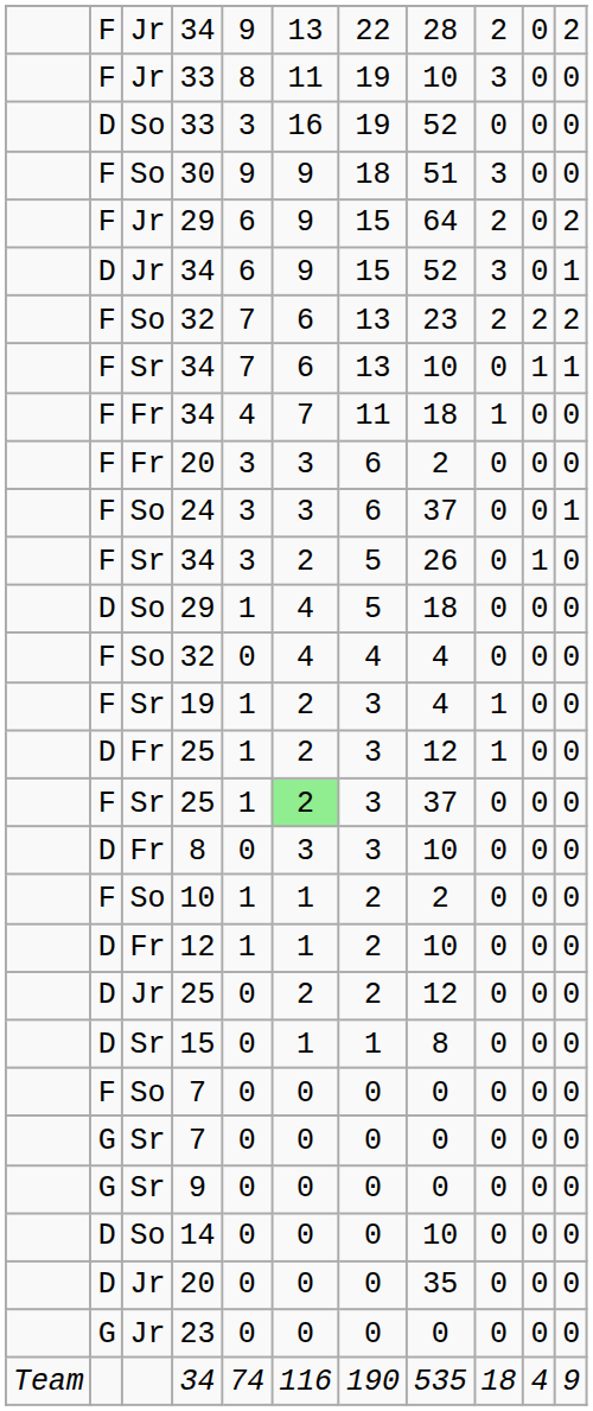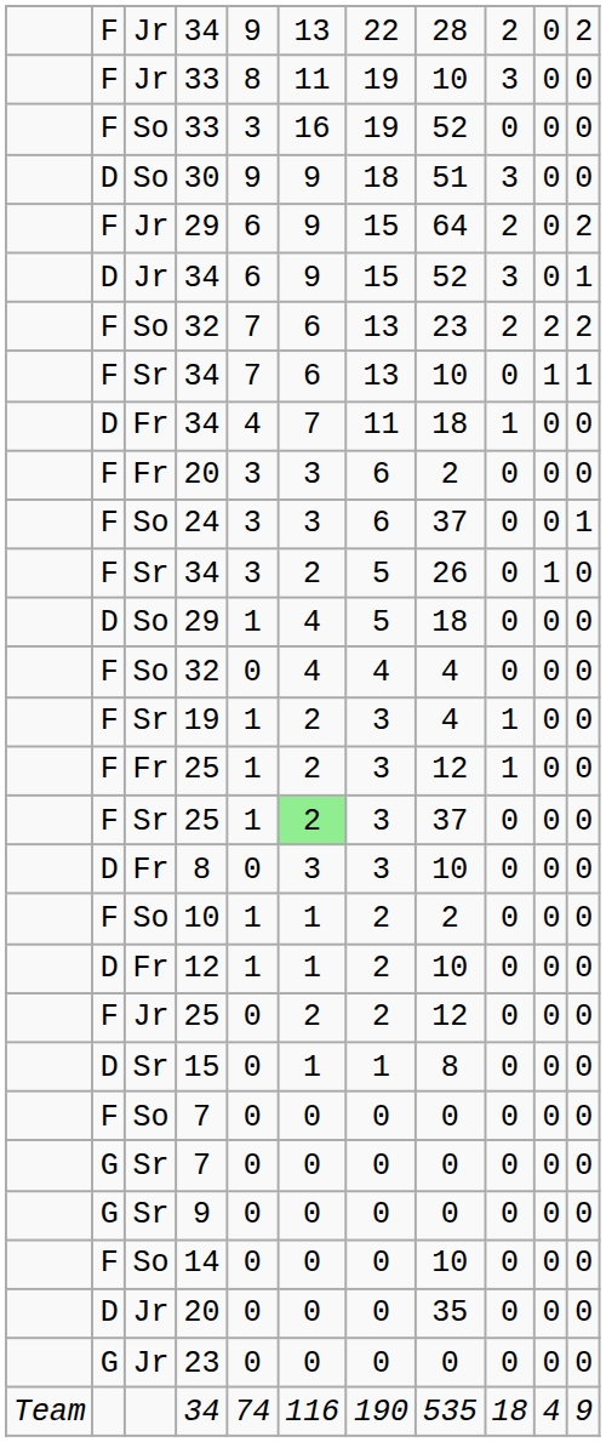So / 33 | column 2: D -> F
30 | column 2: F -> D
Fr / 34 | column 2: F -> D
Fr / 25 | column 2: D -> F
Jr / 25 | column 2: D -> F
14 | column 2: D -> F
